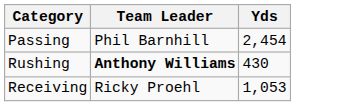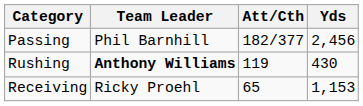+ column: Att/Cth | 182/377 | 119 | 65
Passing | Yds: 2,454 -> 2,456
Receiving | Yds: 1,053 -> 1,153
